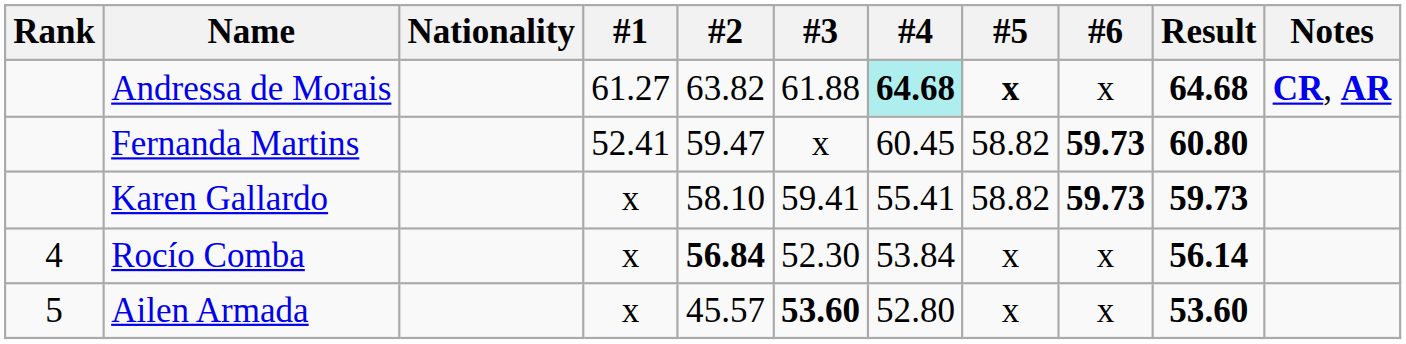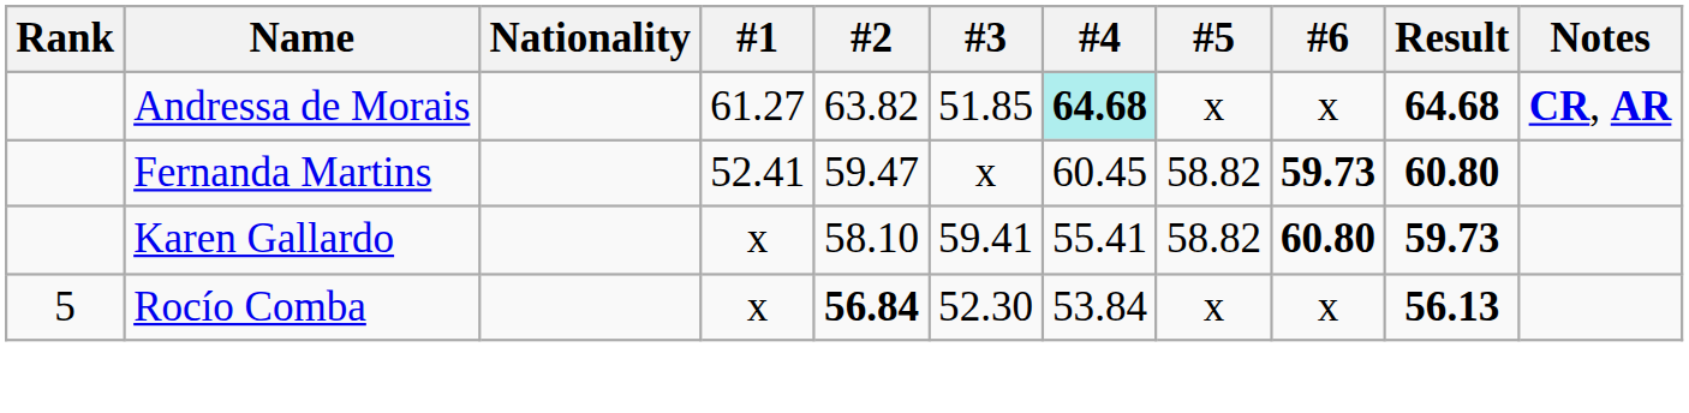Andressa de Morais | #3: 61.88 -> 51.85
Andressa de Morais | #5: bold -> normal
Karen Gallardo | #6: 59.73 -> 60.80
Rocío Comba | Rank: 4 -> 5
Rocío Comba | Result: 56.14 -> 56.13
- row: 5 | Ailen Armada | x | 45.57 | 53.60 | 52.80 | x | x | 53.60
